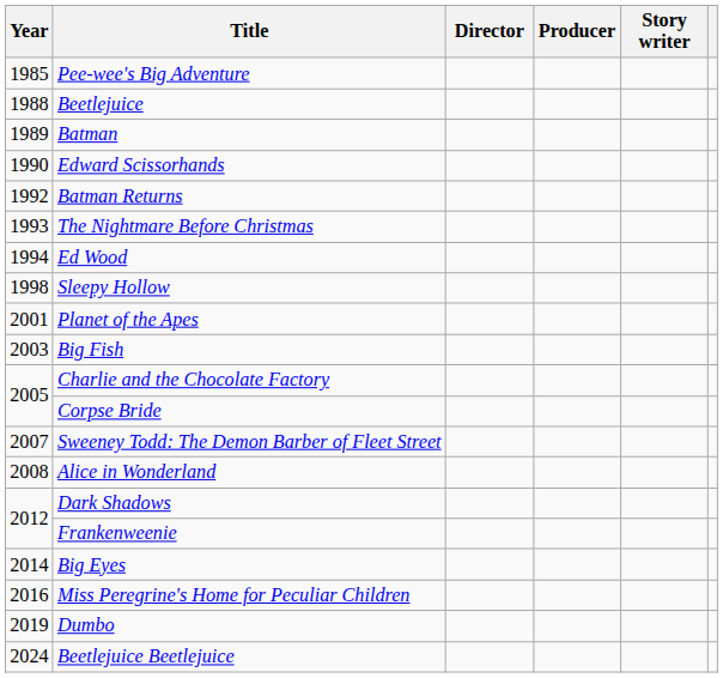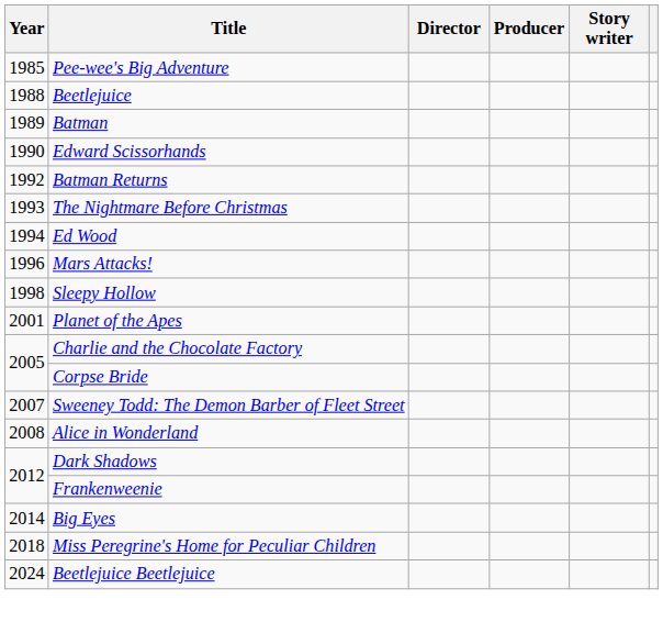+ row: 1996 | Mars Attacks!
- row: 2003 | Big Fish
Miss Peregrine's Home for Peculiar Children | Year: 2016 -> 2018
- row: 2019 | Dumbo
